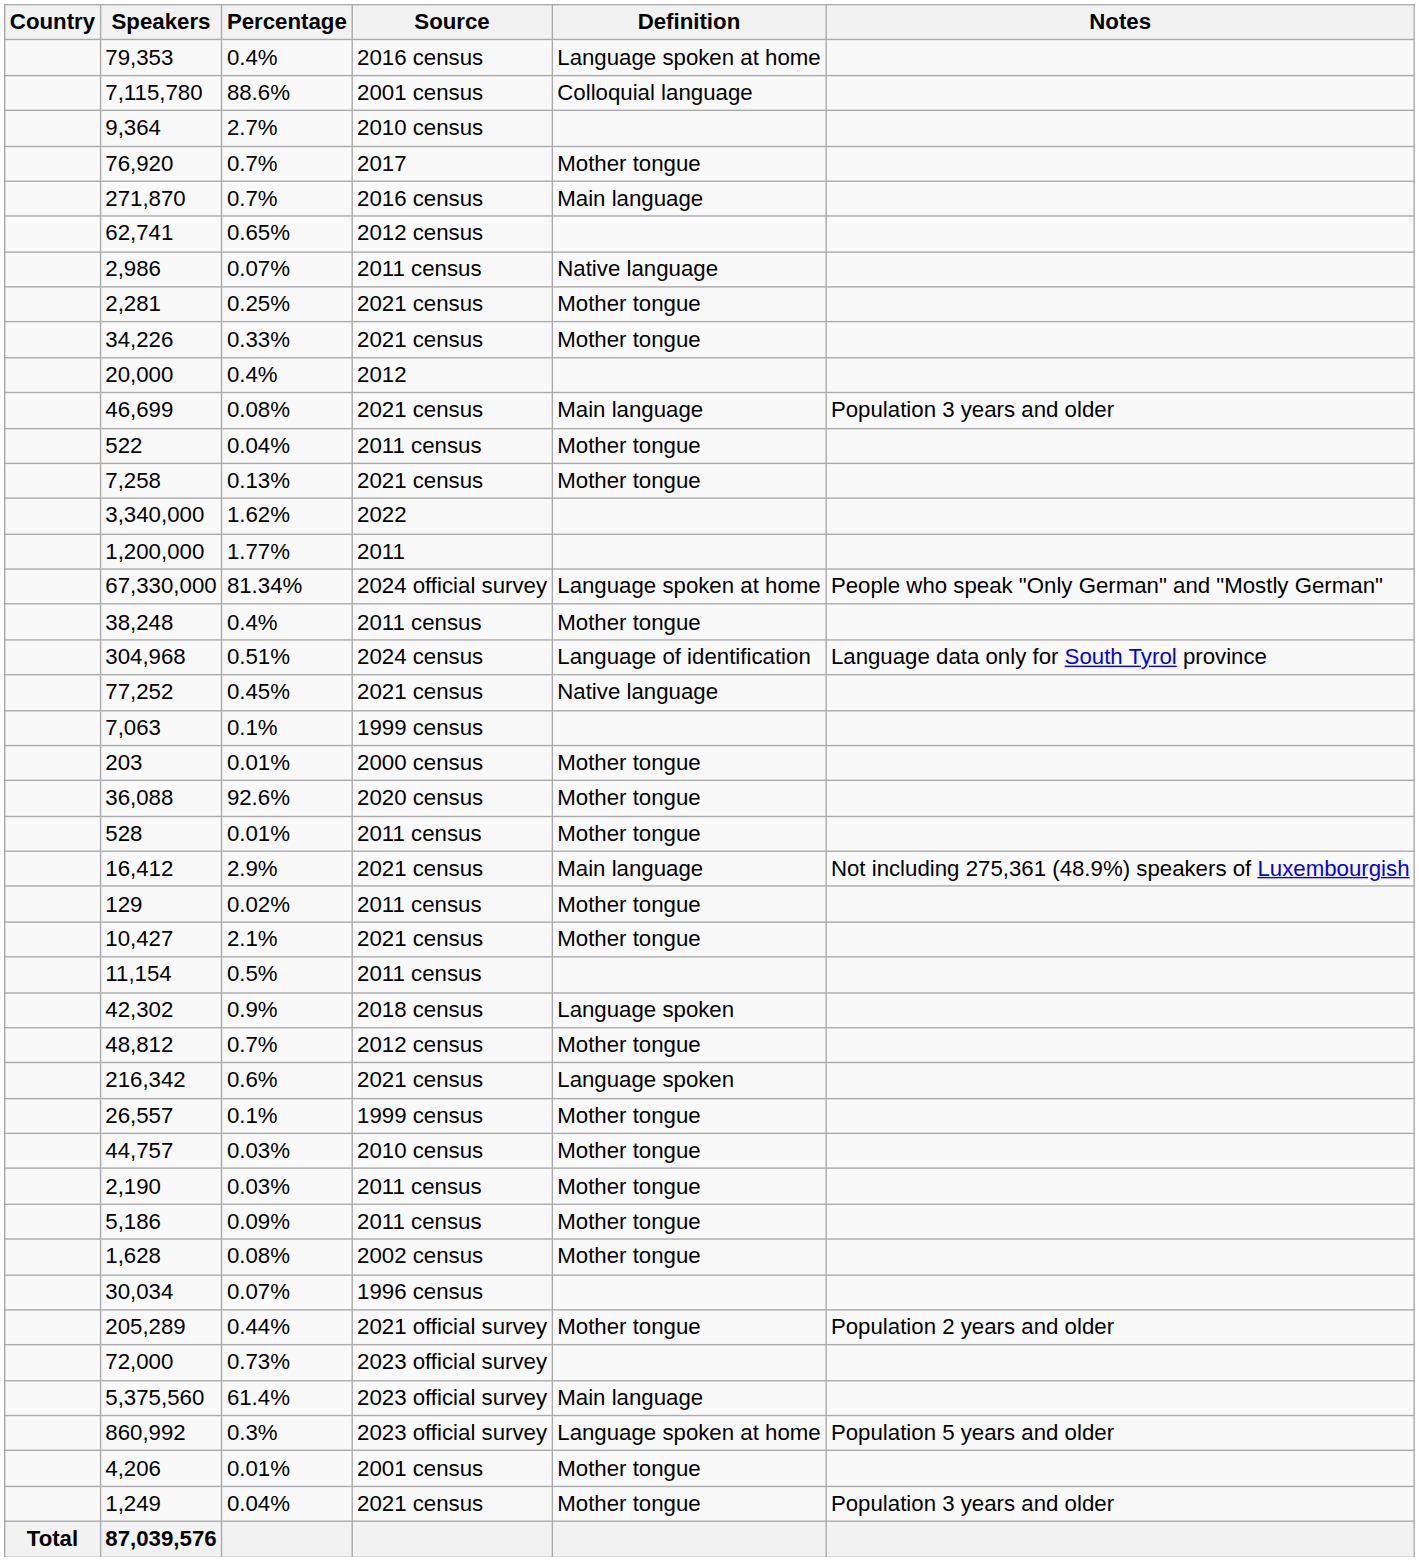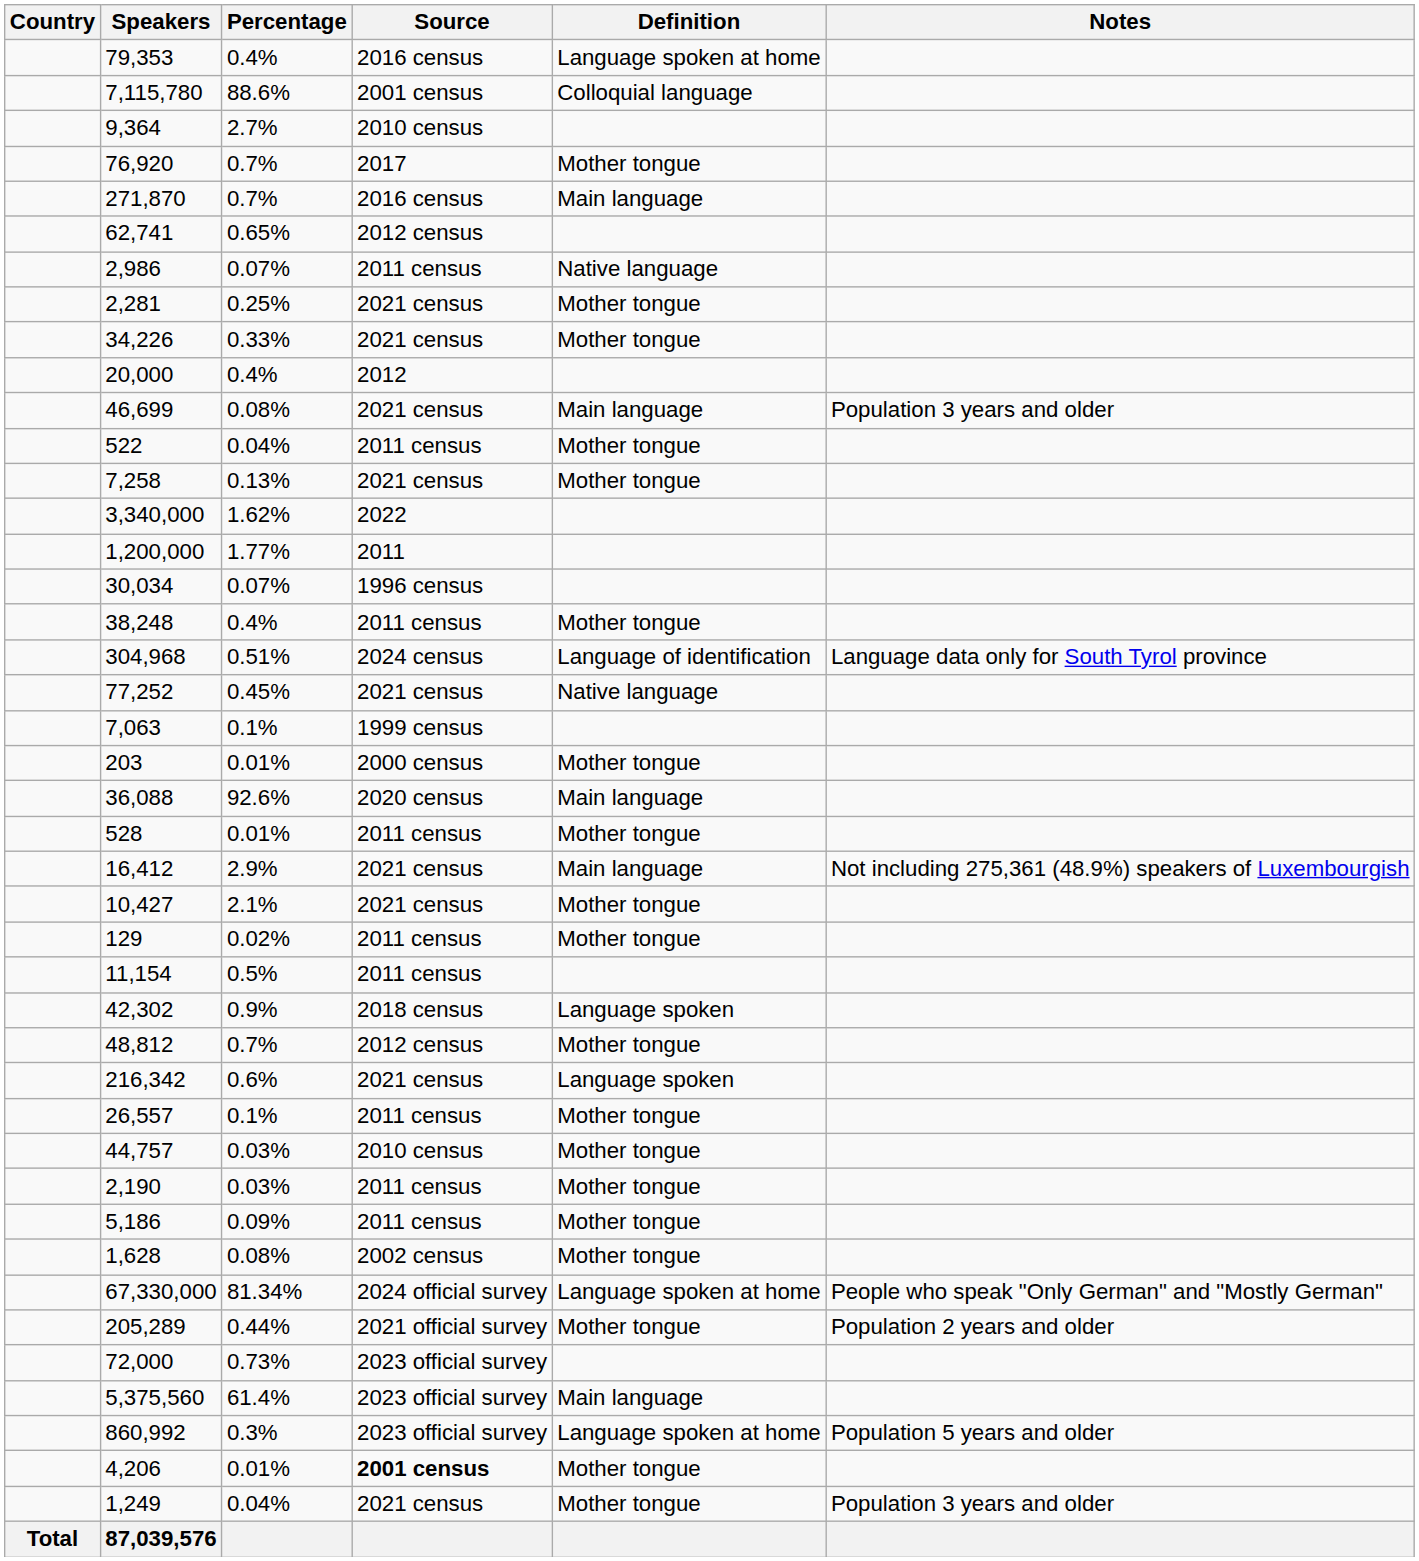rows swapped: 67,330,000 <-> 30,034
36,088 | Definition: Mother tongue -> Main language
rows swapped: 10,427 <-> 129
26,557 | Source: 1999 census -> 2011 census
4,206 | Source: normal -> bold
